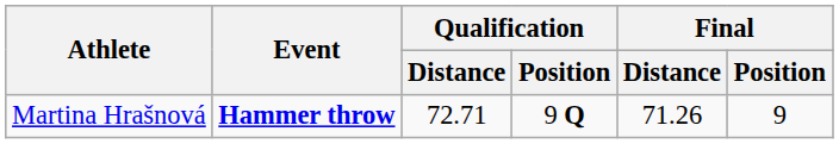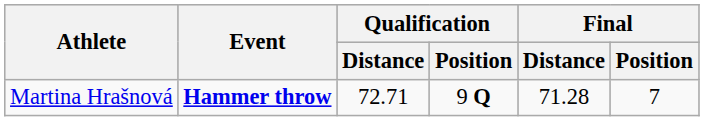Martina Hrašnová | Final / Distance: 71.26 -> 71.28
Martina Hrašnová | Final / Position: 9 -> 7
